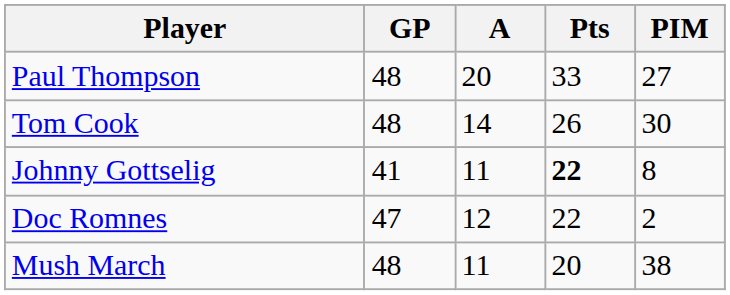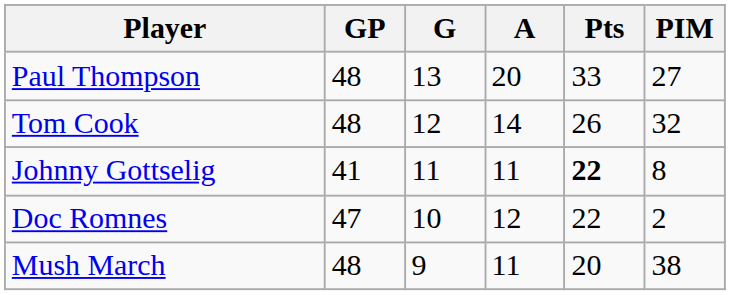+ column: G | 13 | 12 | 11 | 10 | 9
Tom Cook | PIM: 30 -> 32
